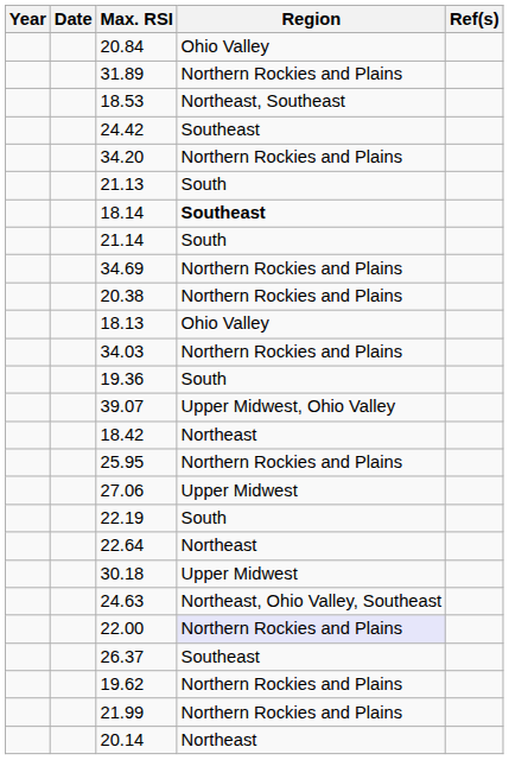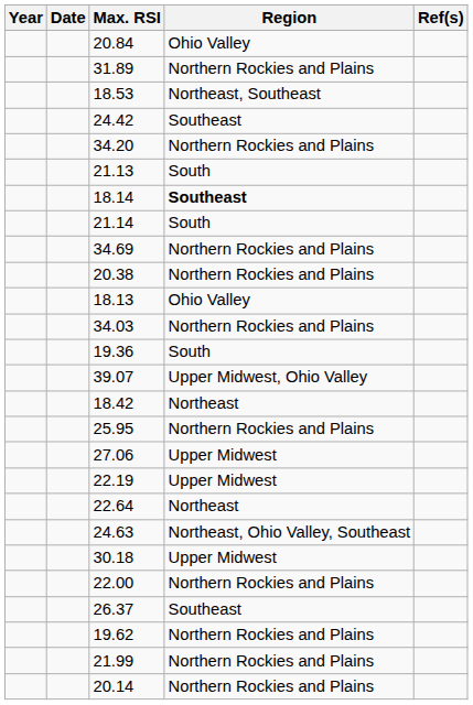22.19 | Region: South -> Upper Midwest
rows swapped: 30.18 <-> 24.63
22.00 | Region: lavender background -> no background
20.14 | Region: Northeast -> Northern Rockies and Plains
